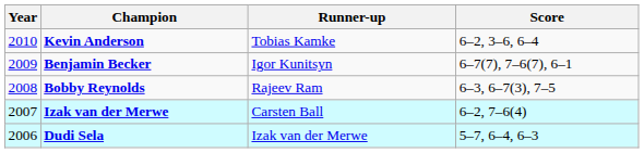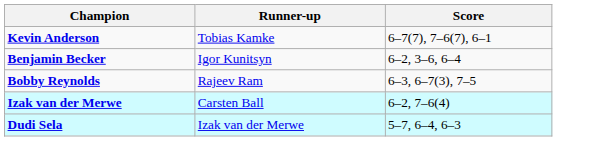- column: Year | 2010 | 2009 | 2008 | 2007 | 2006
Kevin Anderson | Score: 6–2, 3–6, 6–4 -> 6–7(7), 7–6(7), 6–1
Benjamin Becker | Score: 6–7(7), 7–6(7), 6–1 -> 6–2, 3–6, 6–4
